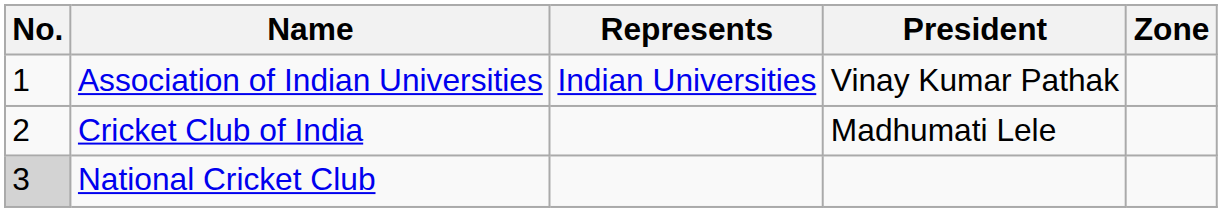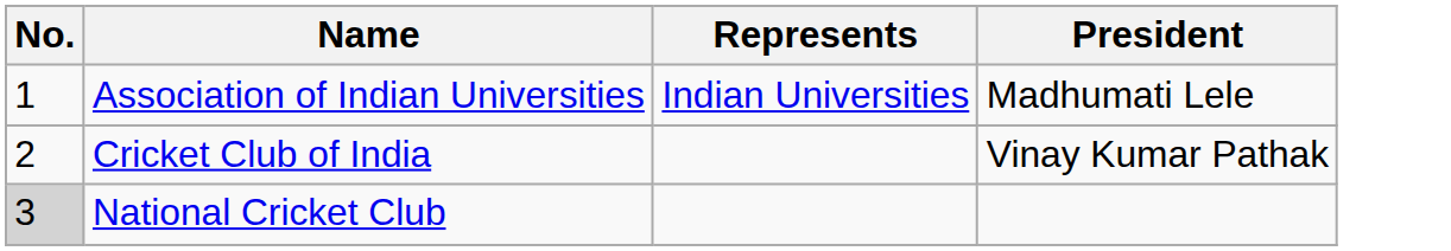- column: Zone
Association of Indian Universities | President: Vinay Kumar Pathak -> Madhumati Lele
Cricket Club of India | President: Madhumati Lele -> Vinay Kumar Pathak
